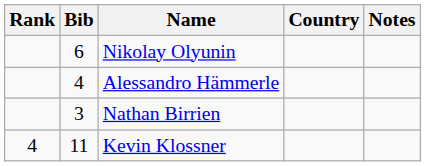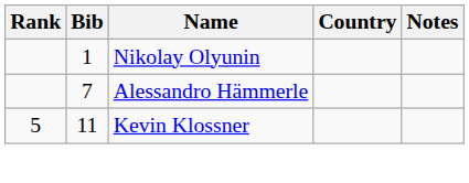Nikolay Olyunin | Bib: 6 -> 1
Alessandro Hämmerle | Bib: 4 -> 7
- row: 3 | Nathan Birrien
Kevin Klossner | Rank: 4 -> 5
